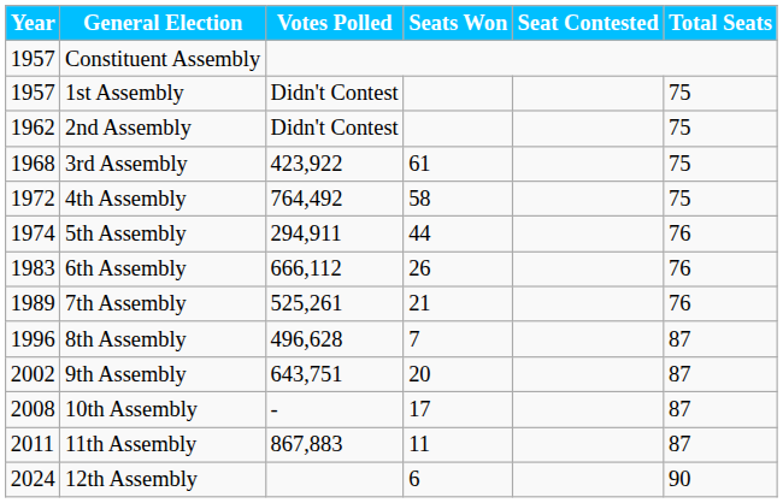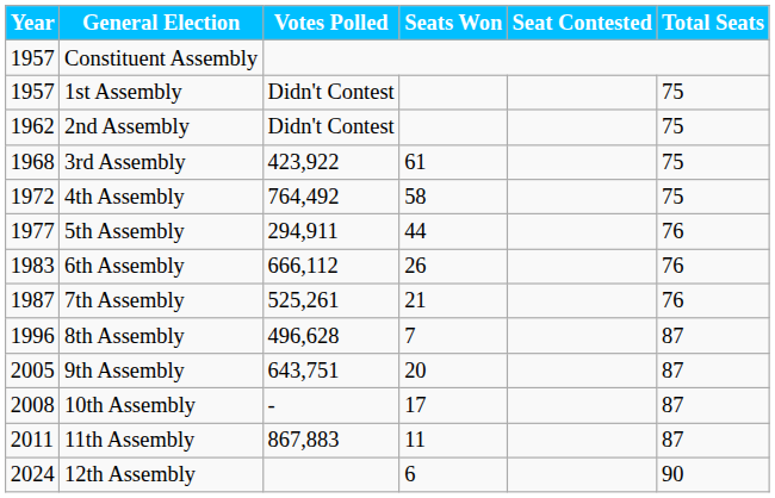5th Assembly | Year: 1974 -> 1977
7th Assembly | Year: 1989 -> 1987
9th Assembly | Year: 2002 -> 2005
